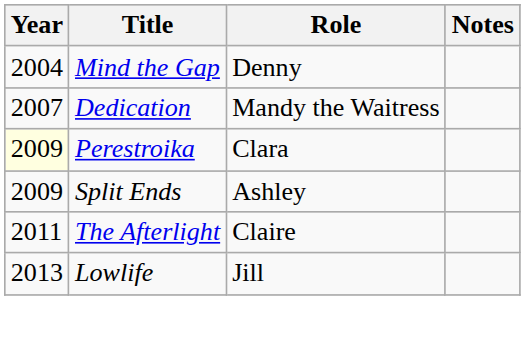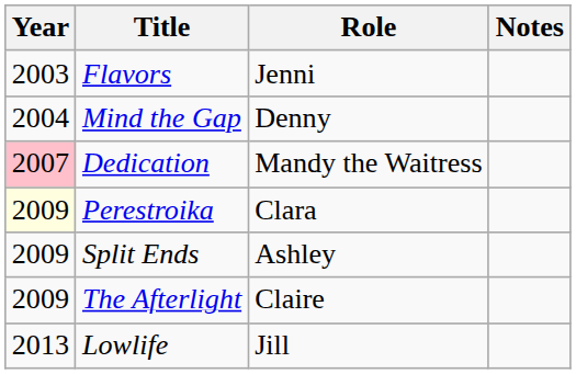+ row: 2003 | Flavors | Jenni
Dedication | Year: no background -> pink background
The Afterlight | Year: 2011 -> 2009
